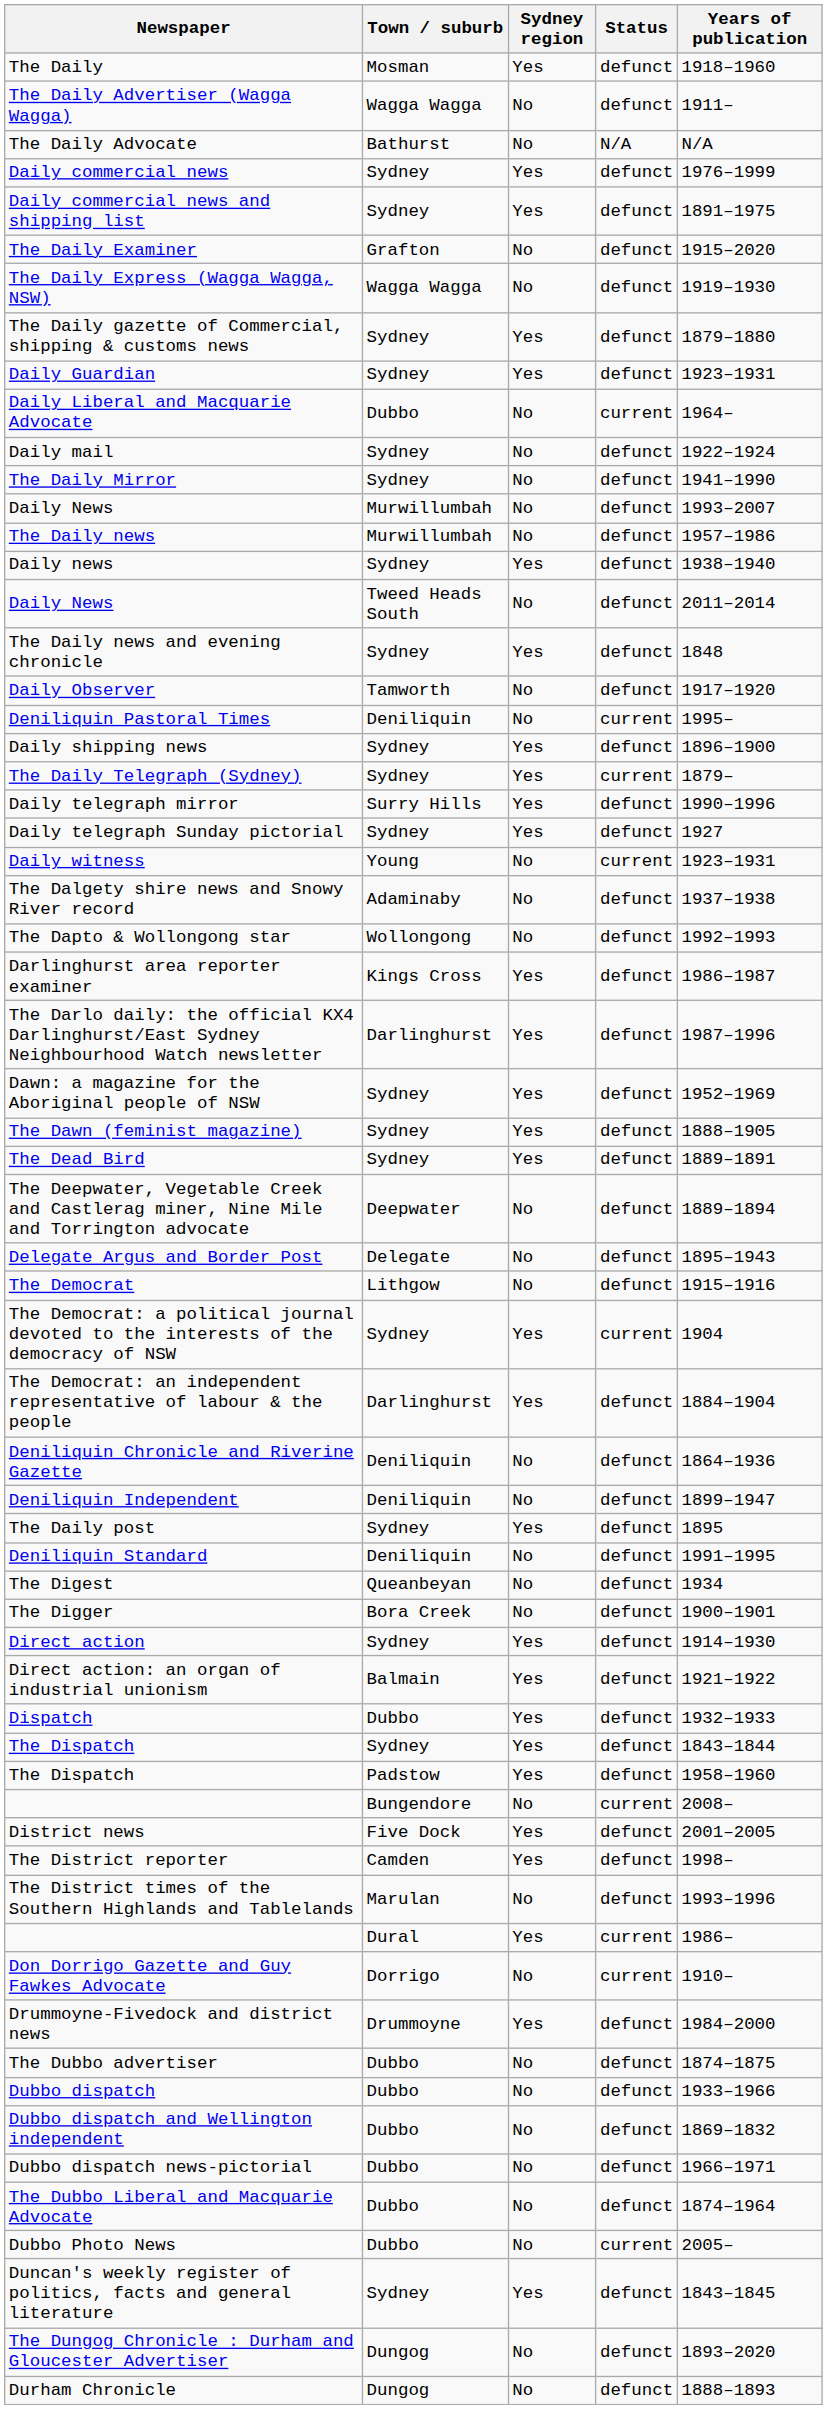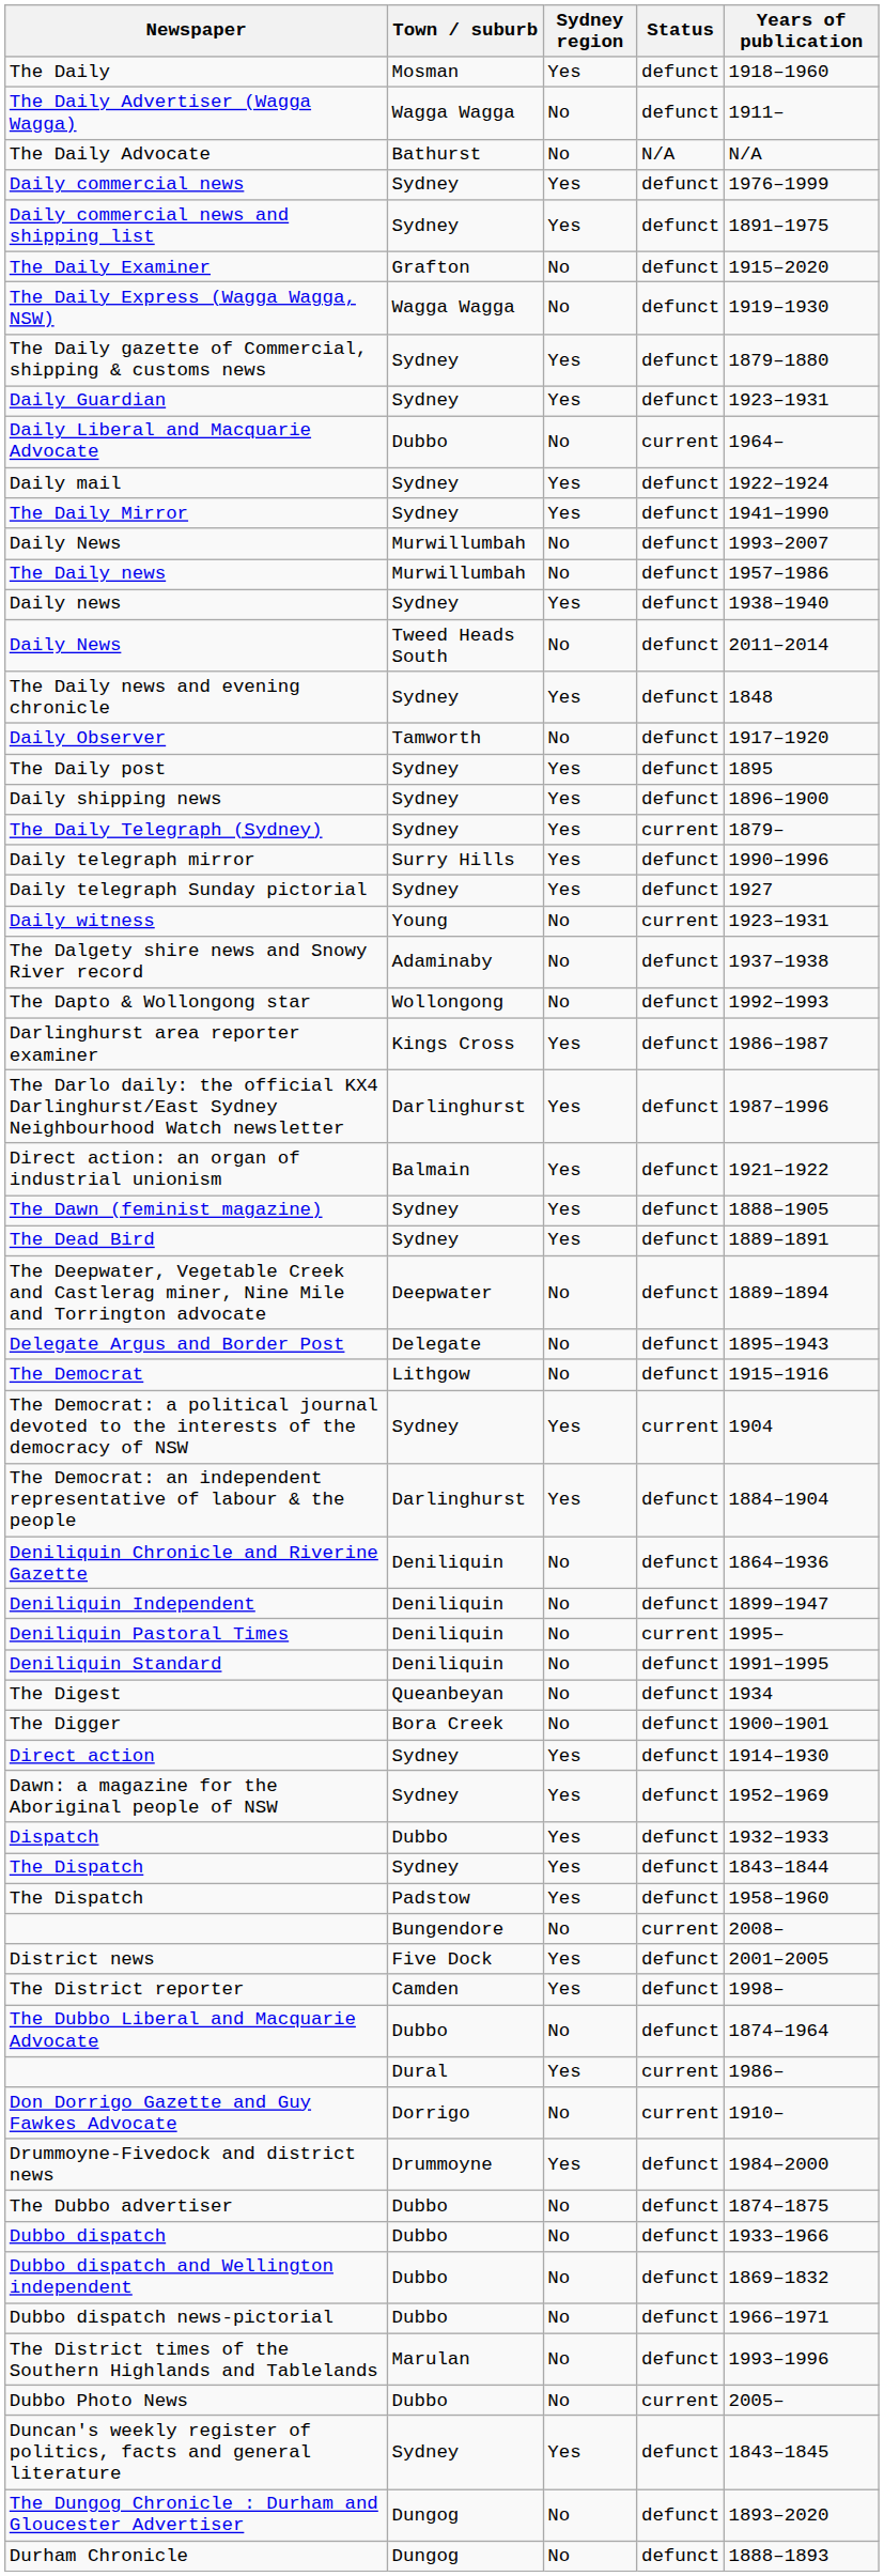Daily mail | Sydney region: No -> Yes
The Daily Mirror | Sydney region: No -> Yes
rows swapped: The Daily post <-> Deniliquin Pastoral Times
rows swapped: Dawn: a magazine for the Aboriginal people of NSW <-> Direct action: an organ of industrial unionism
rows swapped: The District times of the Southern Highlands and Tablelands <-> The Dubbo Liberal and Macquarie Advocate
